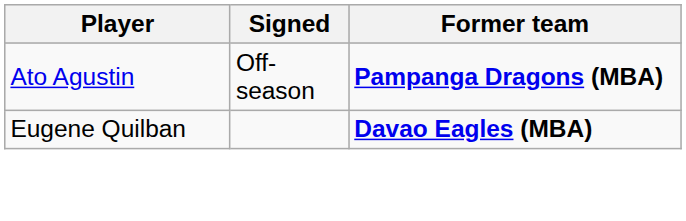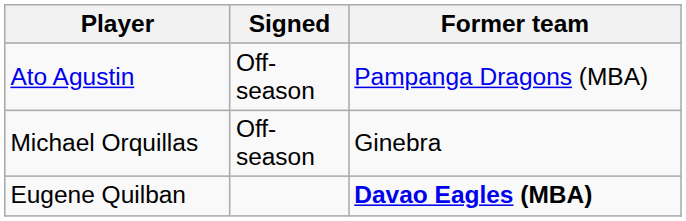Ato Agustin | Former team: bold -> normal
+ row: Michael Orquillas | Off-season | Ginebra
